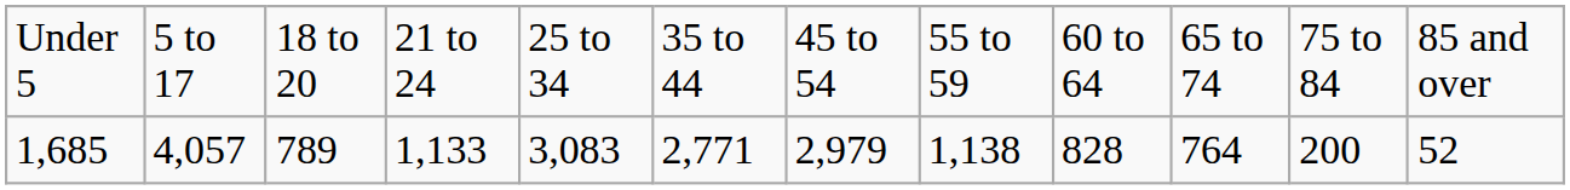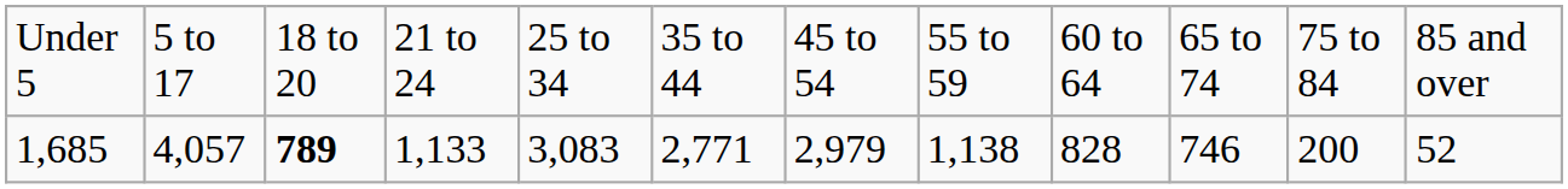1,685 | column 3: normal -> bold
1,685 | column 10: 764 -> 746
